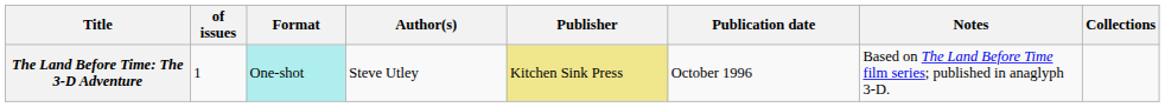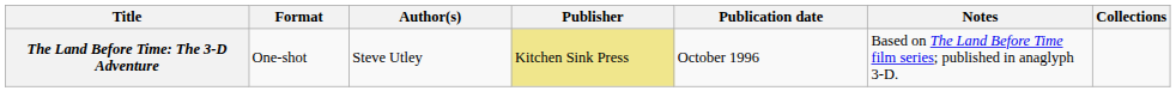- column: of issues | 1
The Land Before Time: The 3-D Adventure | Format: paleturquoise background -> no background
